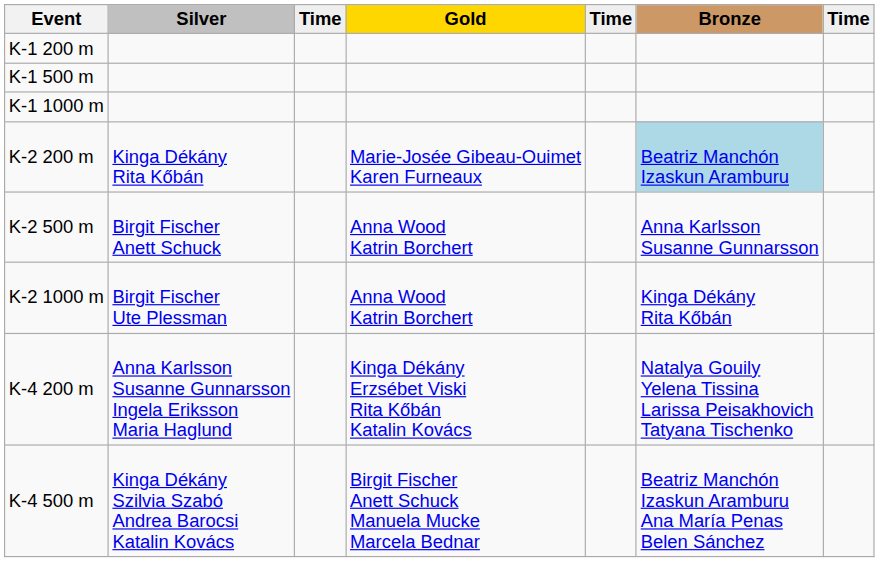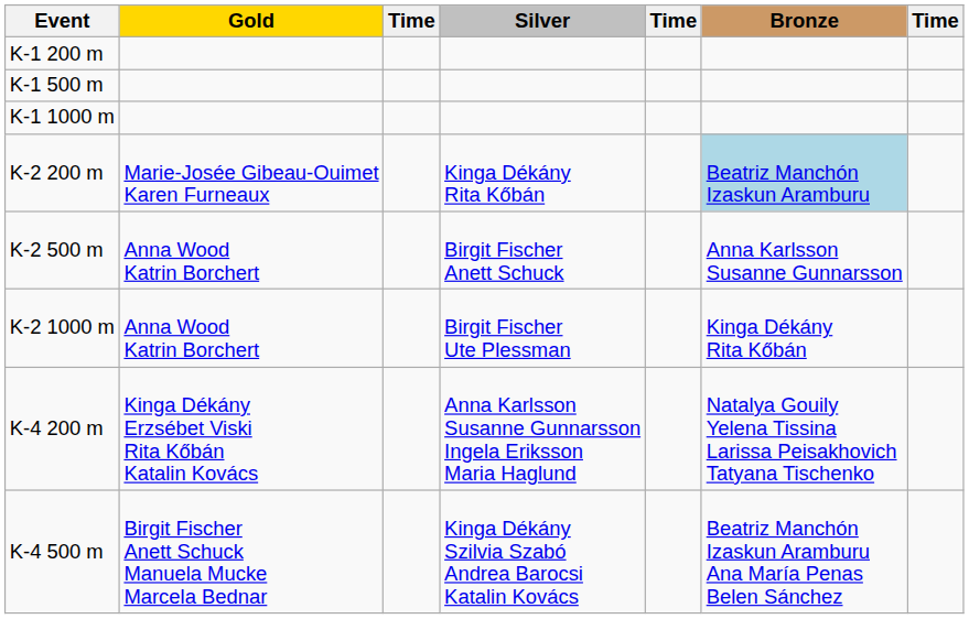columns swapped: Gold <-> Silver
